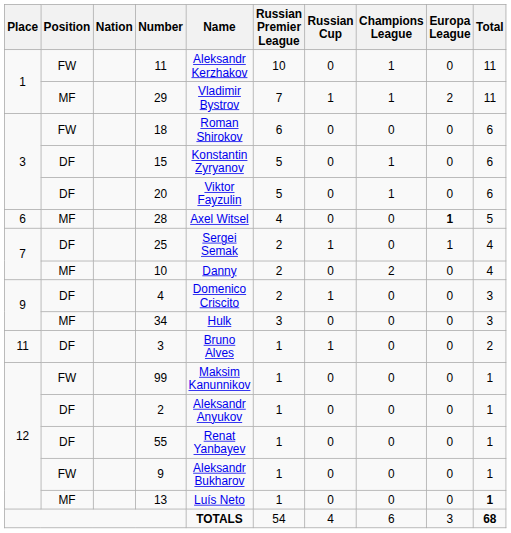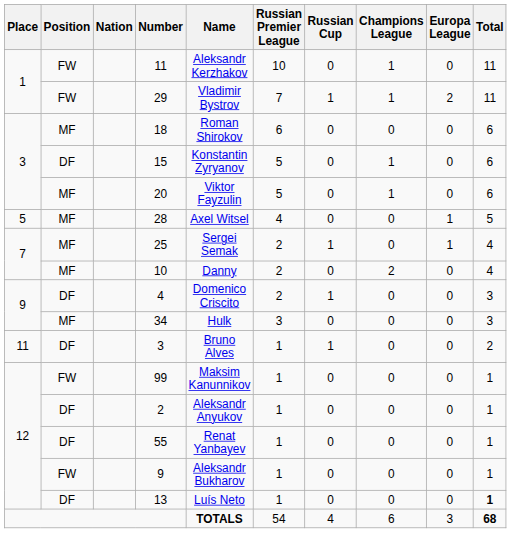29 | Position: MF -> FW
18 | Position: FW -> MF
20 | Position: DF -> MF
28 | Place: 6 -> 5
28 | Europa League: bold -> normal
25 | Position: DF -> MF
13 | Position: MF -> DF
